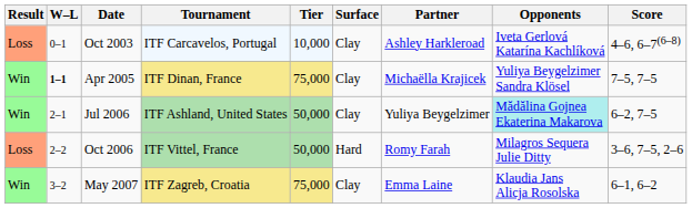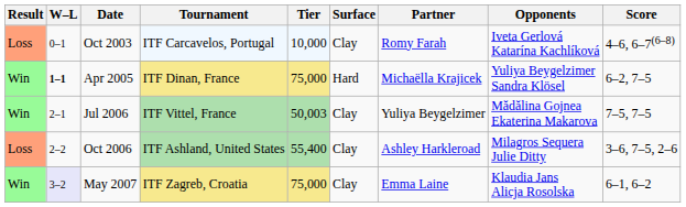Oct 2003 | Partner: Ashley Harkleroad -> Romy Farah
Apr 2005 | Surface: Clay -> Hard
Apr 2005 | Score: 7–5, 7–5 -> 6–2, 7–5
Jul 2006 | Tournament: ITF Ashland, United States -> ITF Vittel, France
Jul 2006 | Tier: 50,000 -> 50,003
Jul 2006 | Opponents: paleturquoise background -> no background
Jul 2006 | Score: 6–2, 7–5 -> 7–5, 7–5
Oct 2006 | Tournament: ITF Vittel, France -> ITF Ashland, United States
Oct 2006 | Tier: 50,000 -> 55,400
Oct 2006 | Surface: Hard -> Clay
Oct 2006 | Partner: Romy Farah -> Ashley Harkleroad
May 2007 | W–L: no background -> lavender background
